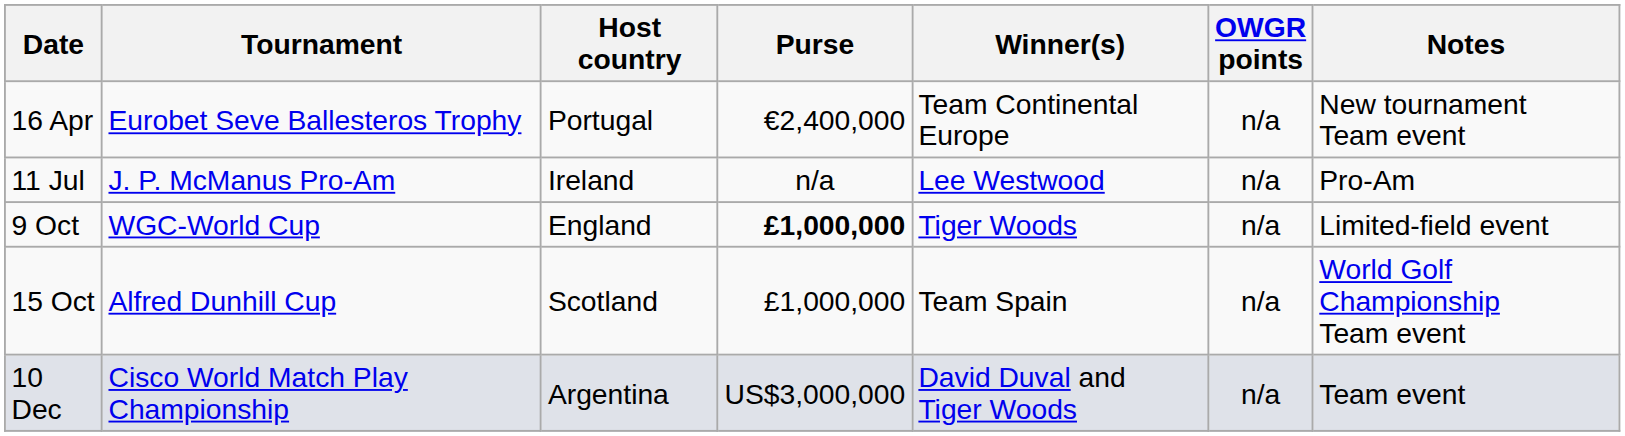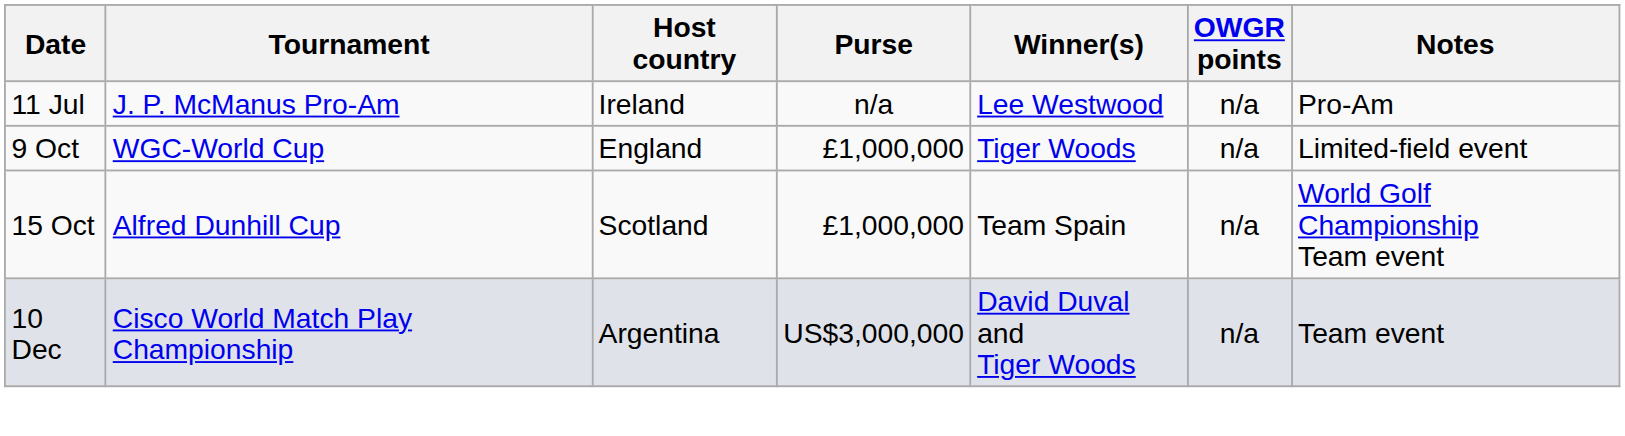- row: 16 Apr | Eurobet Seve Ballesteros Trophy | Portugal | €2,400,000 | Team Continental Europe | n/a | New tournament Team event
9 Oct | Purse: bold -> normal
